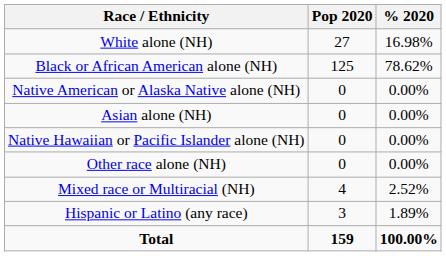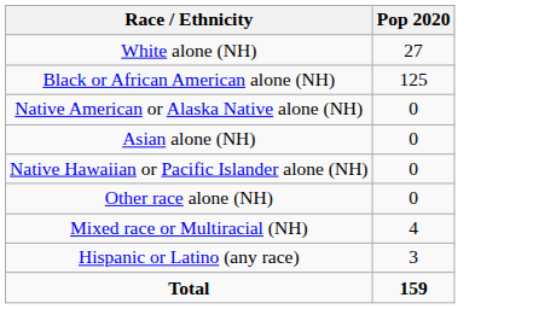- column: % 2020 | 16.98% | 78.62% | 0.00% | 0.00% | 0.00% | 0.00% | 2.52% | 1.89% | 100.00%
